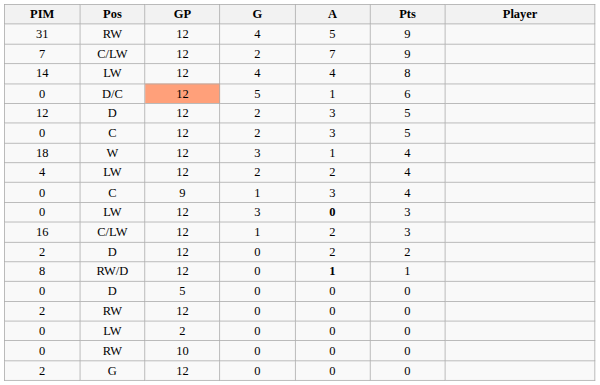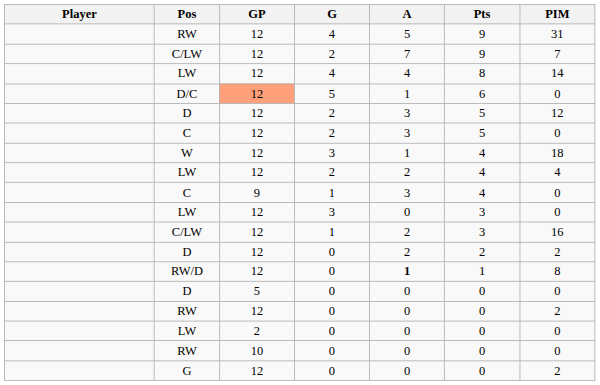columns swapped: Player <-> PIM
LW / 3 | A: bold -> normal
